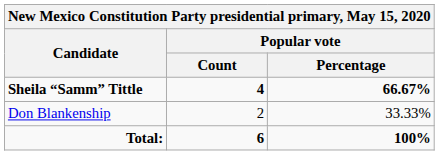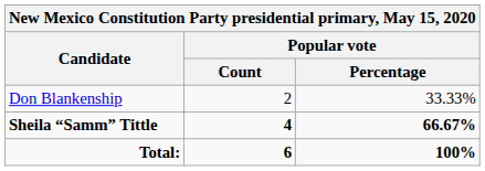rows swapped: Sheila “Samm” Tittle <-> Don Blankenship
